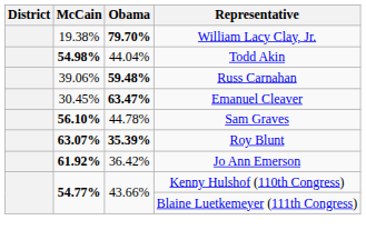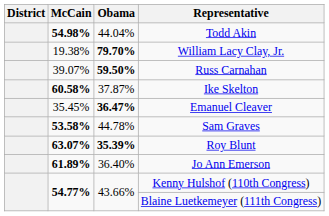rows swapped: William Lacy Clay, Jr. <-> Todd Akin
Russ Carnahan | McCain: 39.06% -> 39.07%
Russ Carnahan | Obama: 59.48% -> 59.50%
+ row: 60.58% | 37.87% | Ike Skelton
Emanuel Cleaver | McCain: 30.45% -> 35.45%
Emanuel Cleaver | Obama: 63.47% -> 36.47%
Sam Graves | McCain: 56.10% -> 53.58%
Jo Ann Emerson | McCain: 61.92% -> 61.89%
Jo Ann Emerson | Obama: 36.42% -> 36.40%
